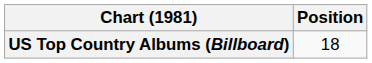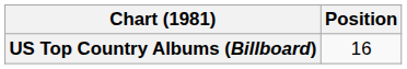US Top Country Albums (Billboard) | Position: 18 -> 16
